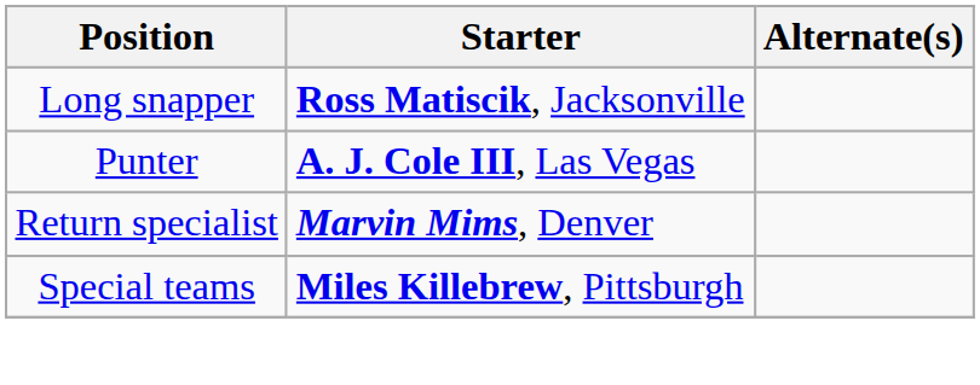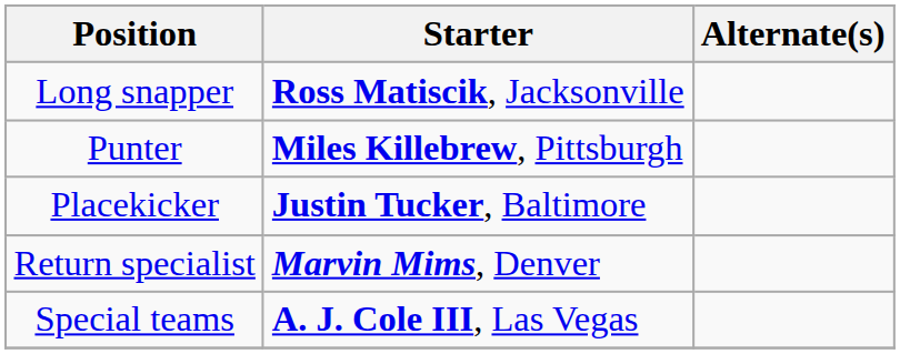Punter | Starter: A. J. Cole III, Las Vegas -> Miles Killebrew, Pittsburgh
+ row: Placekicker | Justin Tucker, Baltimore
Special teams | Starter: Miles Killebrew, Pittsburgh -> A. J. Cole III, Las Vegas
